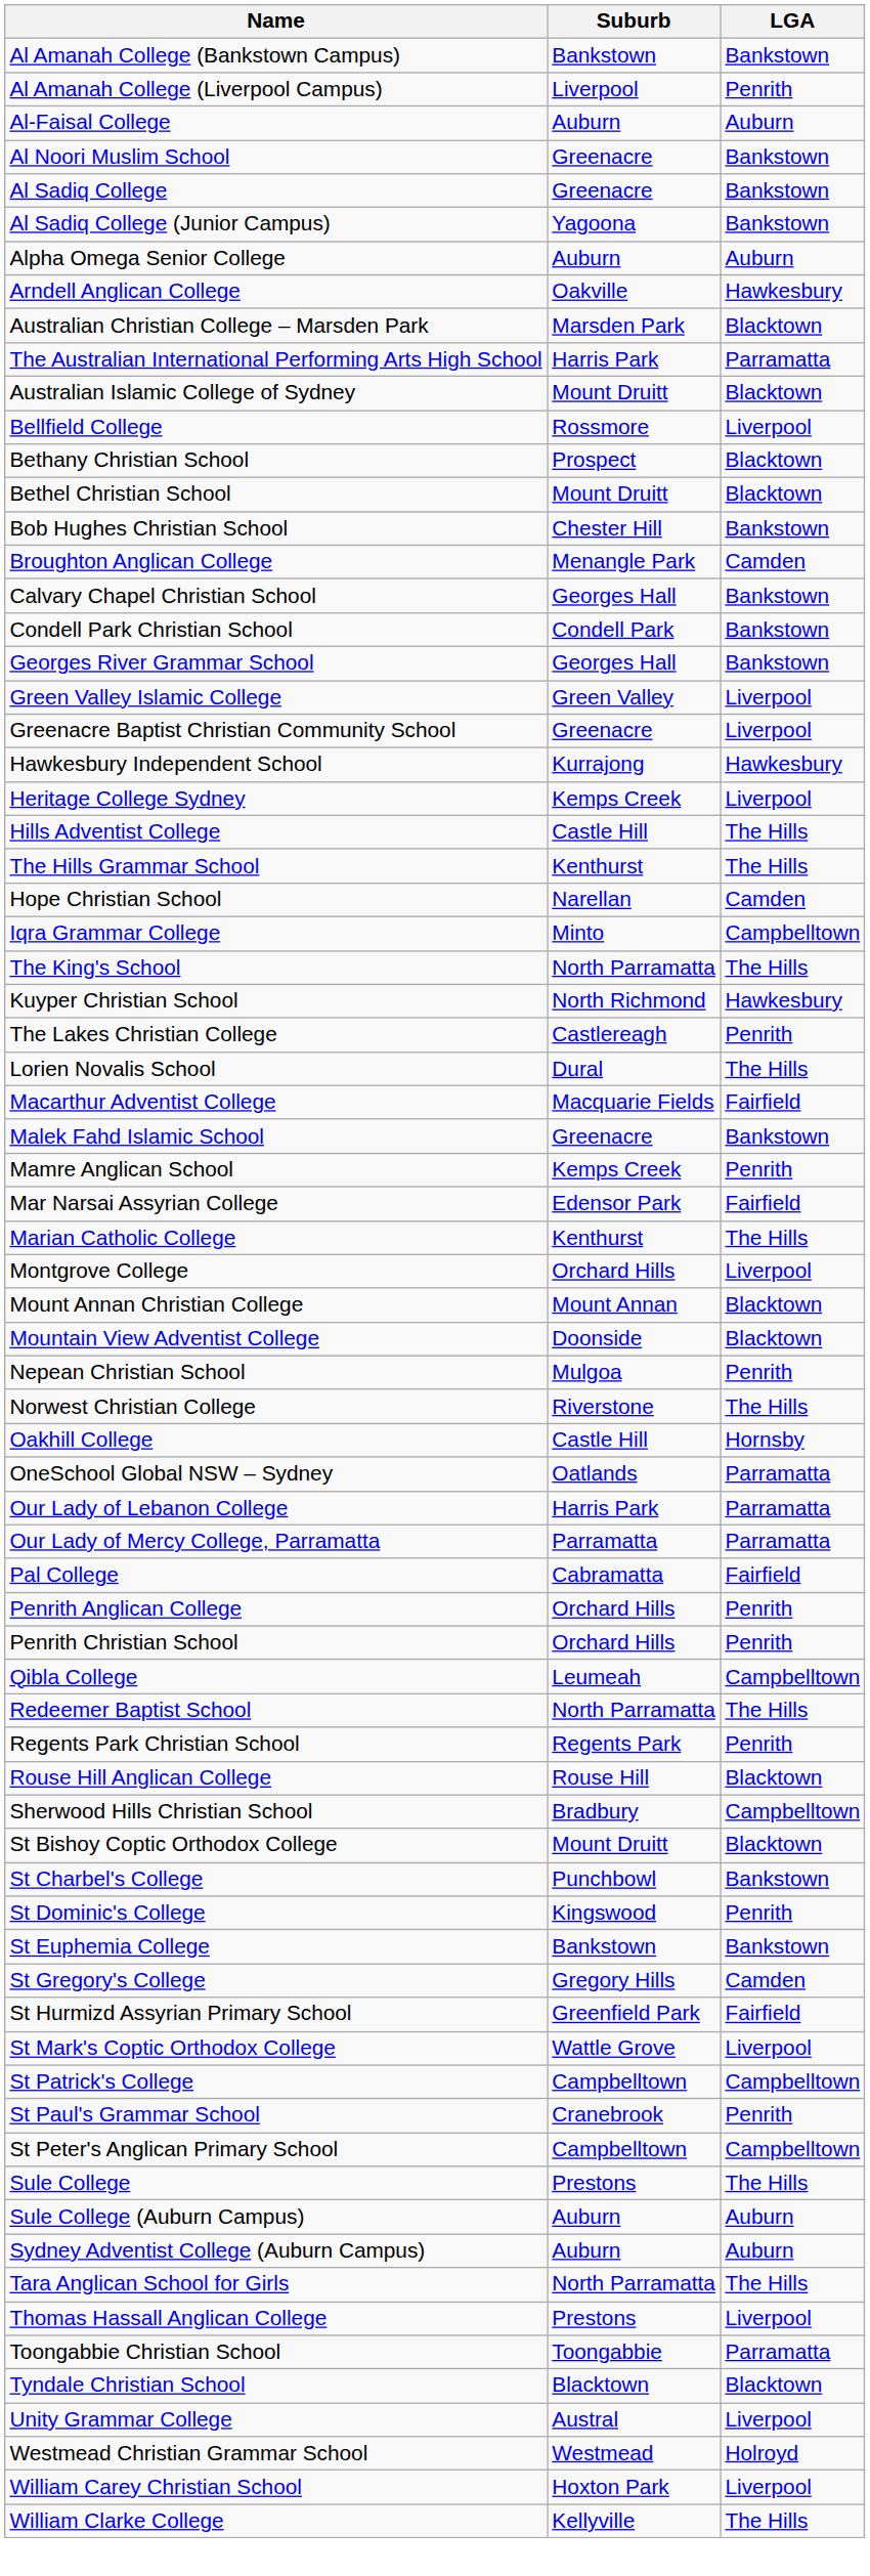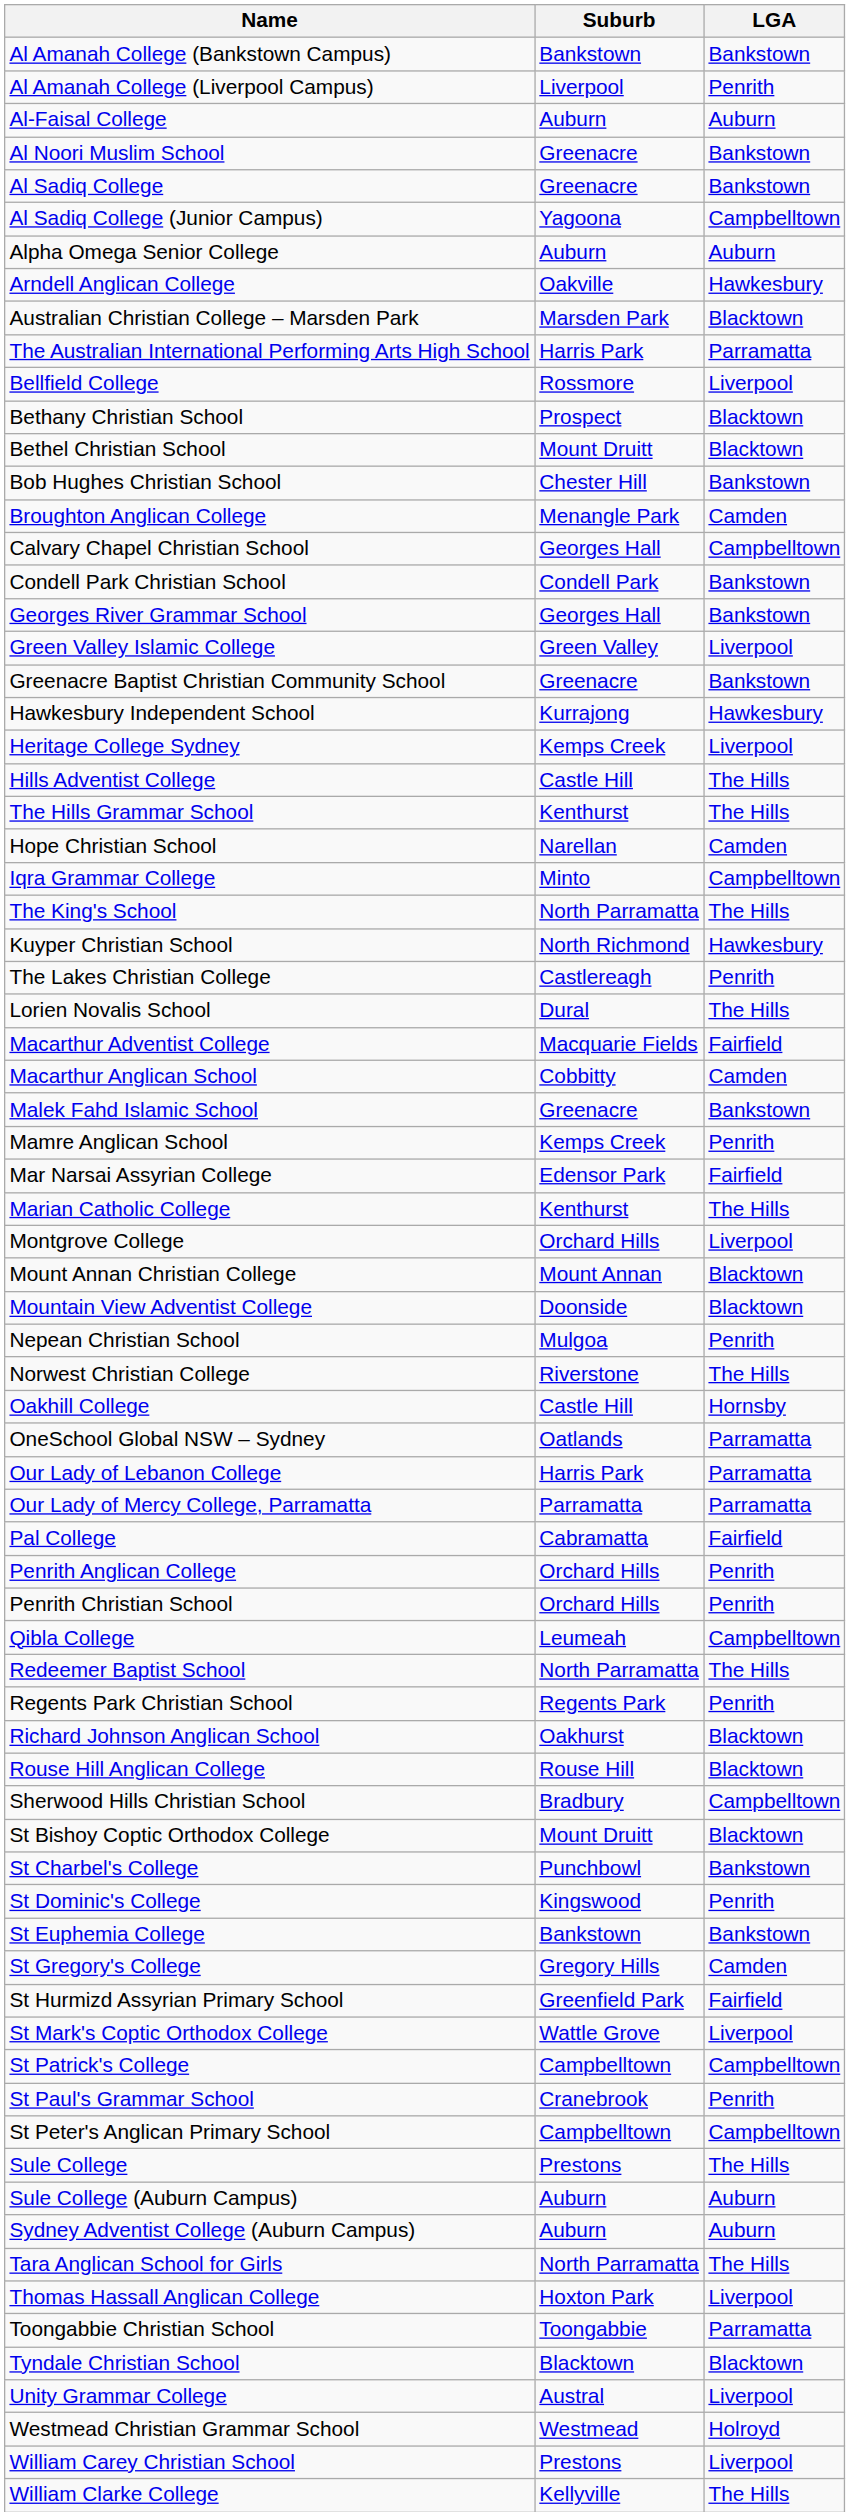Al Sadiq College (Junior Campus) | LGA: Bankstown -> Campbelltown
- row: Australian Islamic College of Sydney | Mount Druitt | Blacktown
Calvary Chapel Christian School | LGA: Bankstown -> Campbelltown
Greenacre Baptist Christian Community School | LGA: Liverpool -> Bankstown
+ row: Macarthur Anglican School | Cobbitty | Camden
+ row: Richard Johnson Anglican School | Oakhurst | Blacktown
Thomas Hassall Anglican College | Suburb: Prestons -> Hoxton Park
William Carey Christian School | Suburb: Hoxton Park -> Prestons
